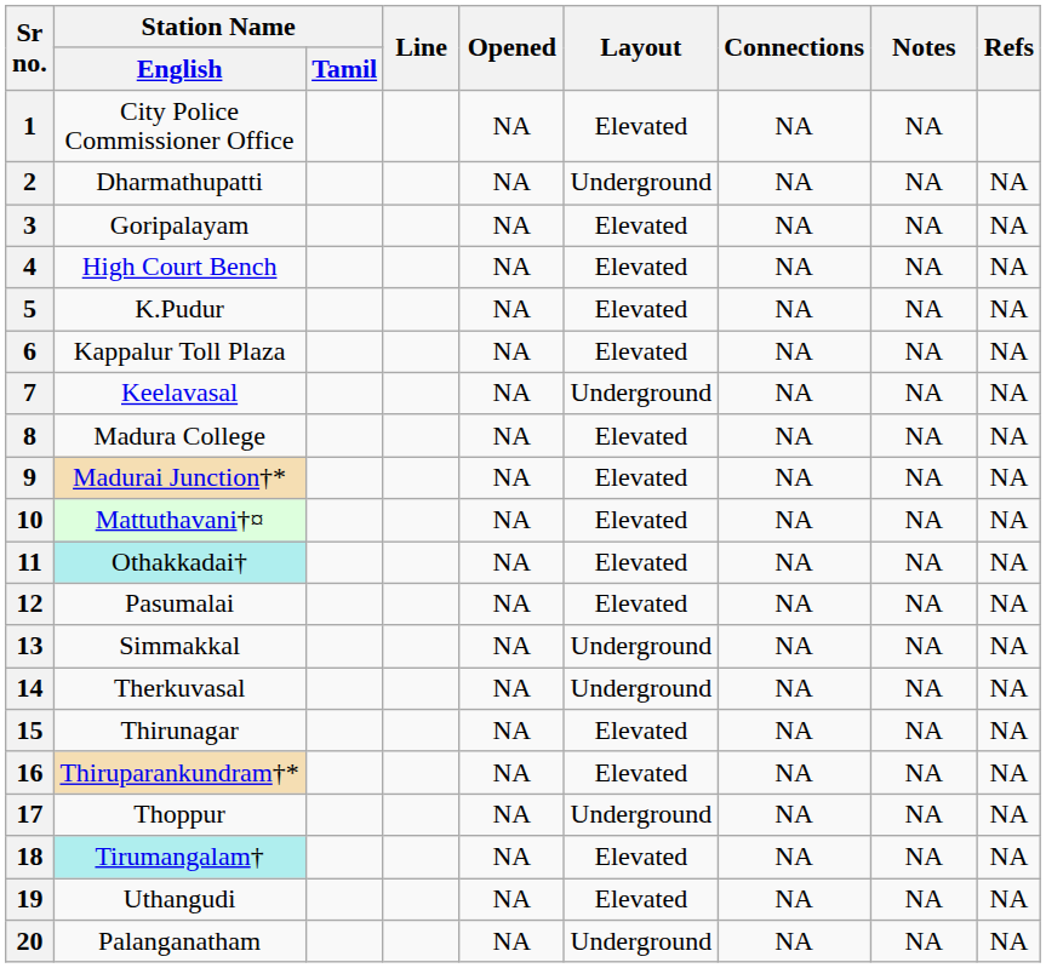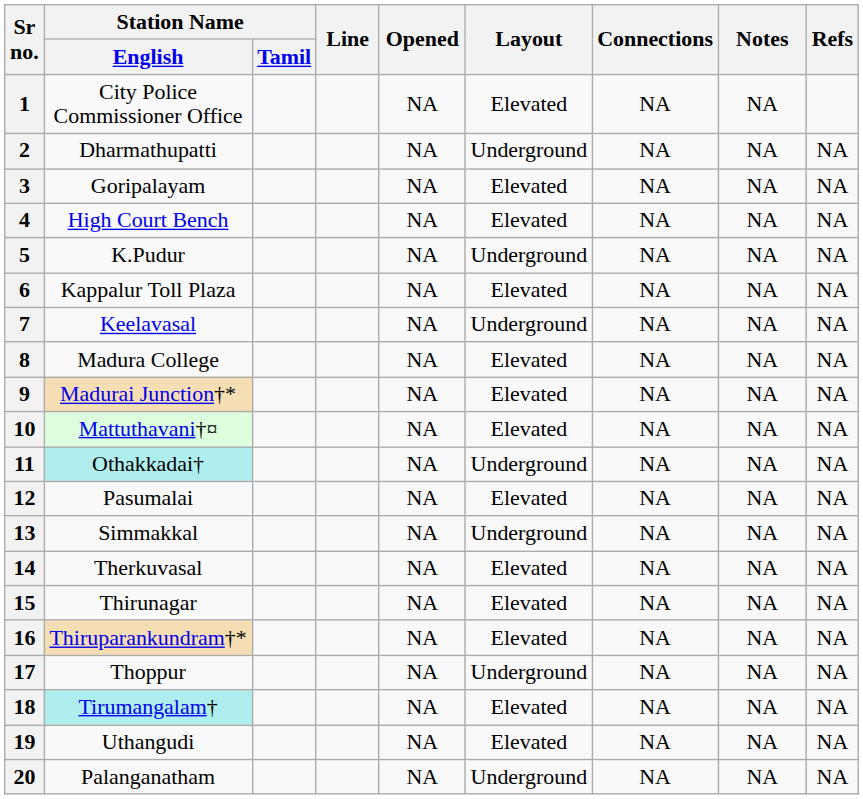5 | Layout: Elevated -> Underground
11 | Layout: Elevated -> Underground
14 | Layout: Underground -> Elevated
